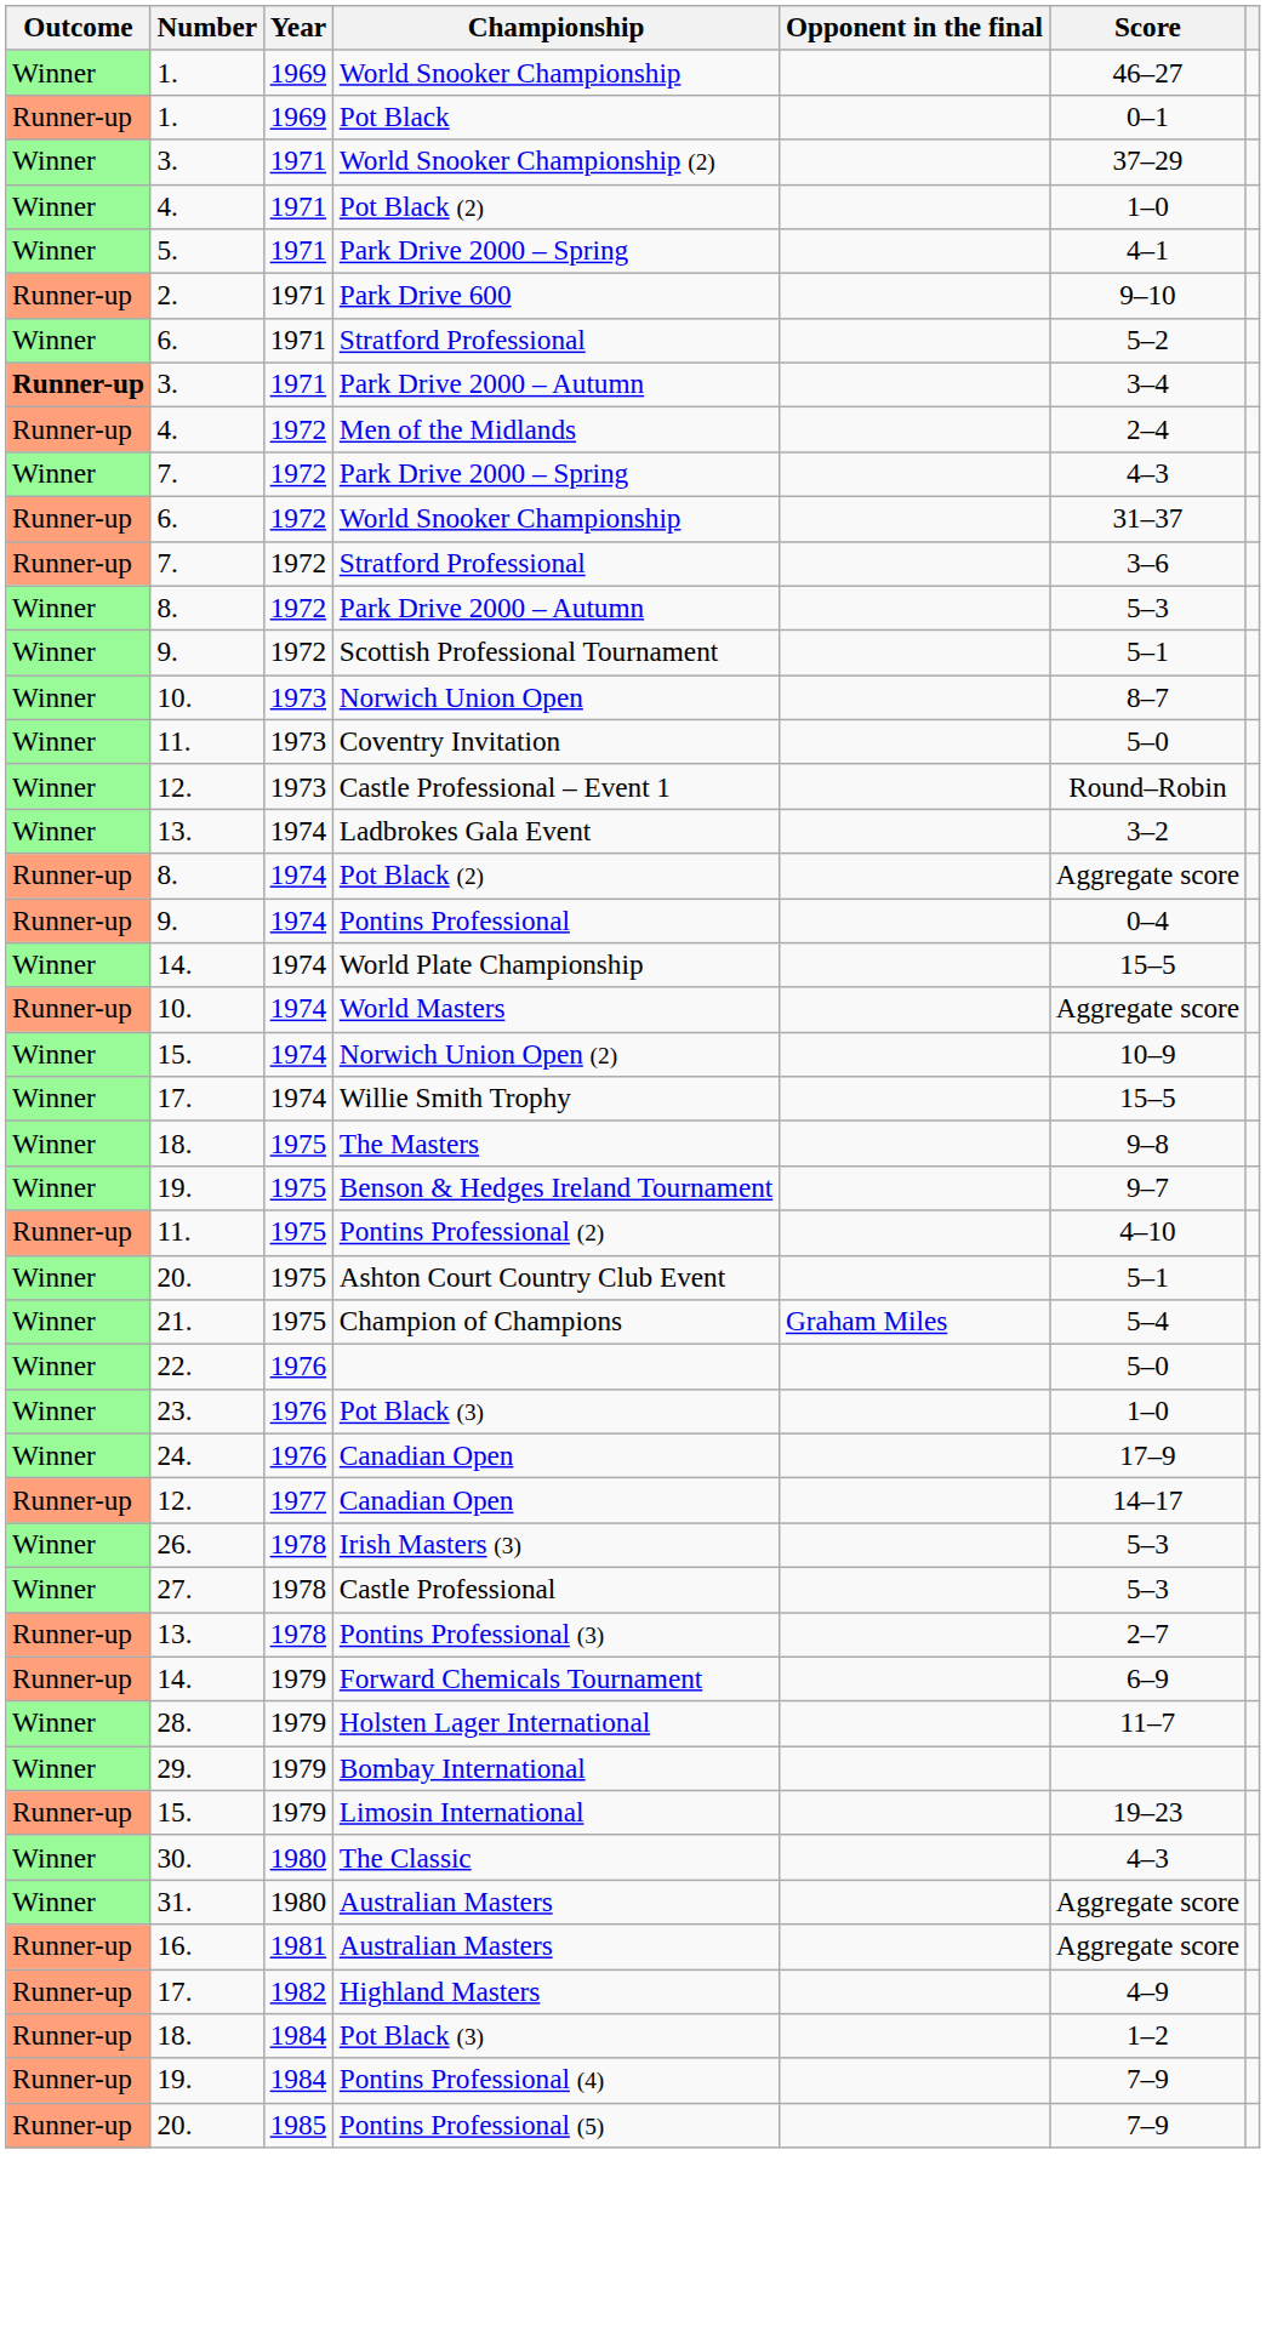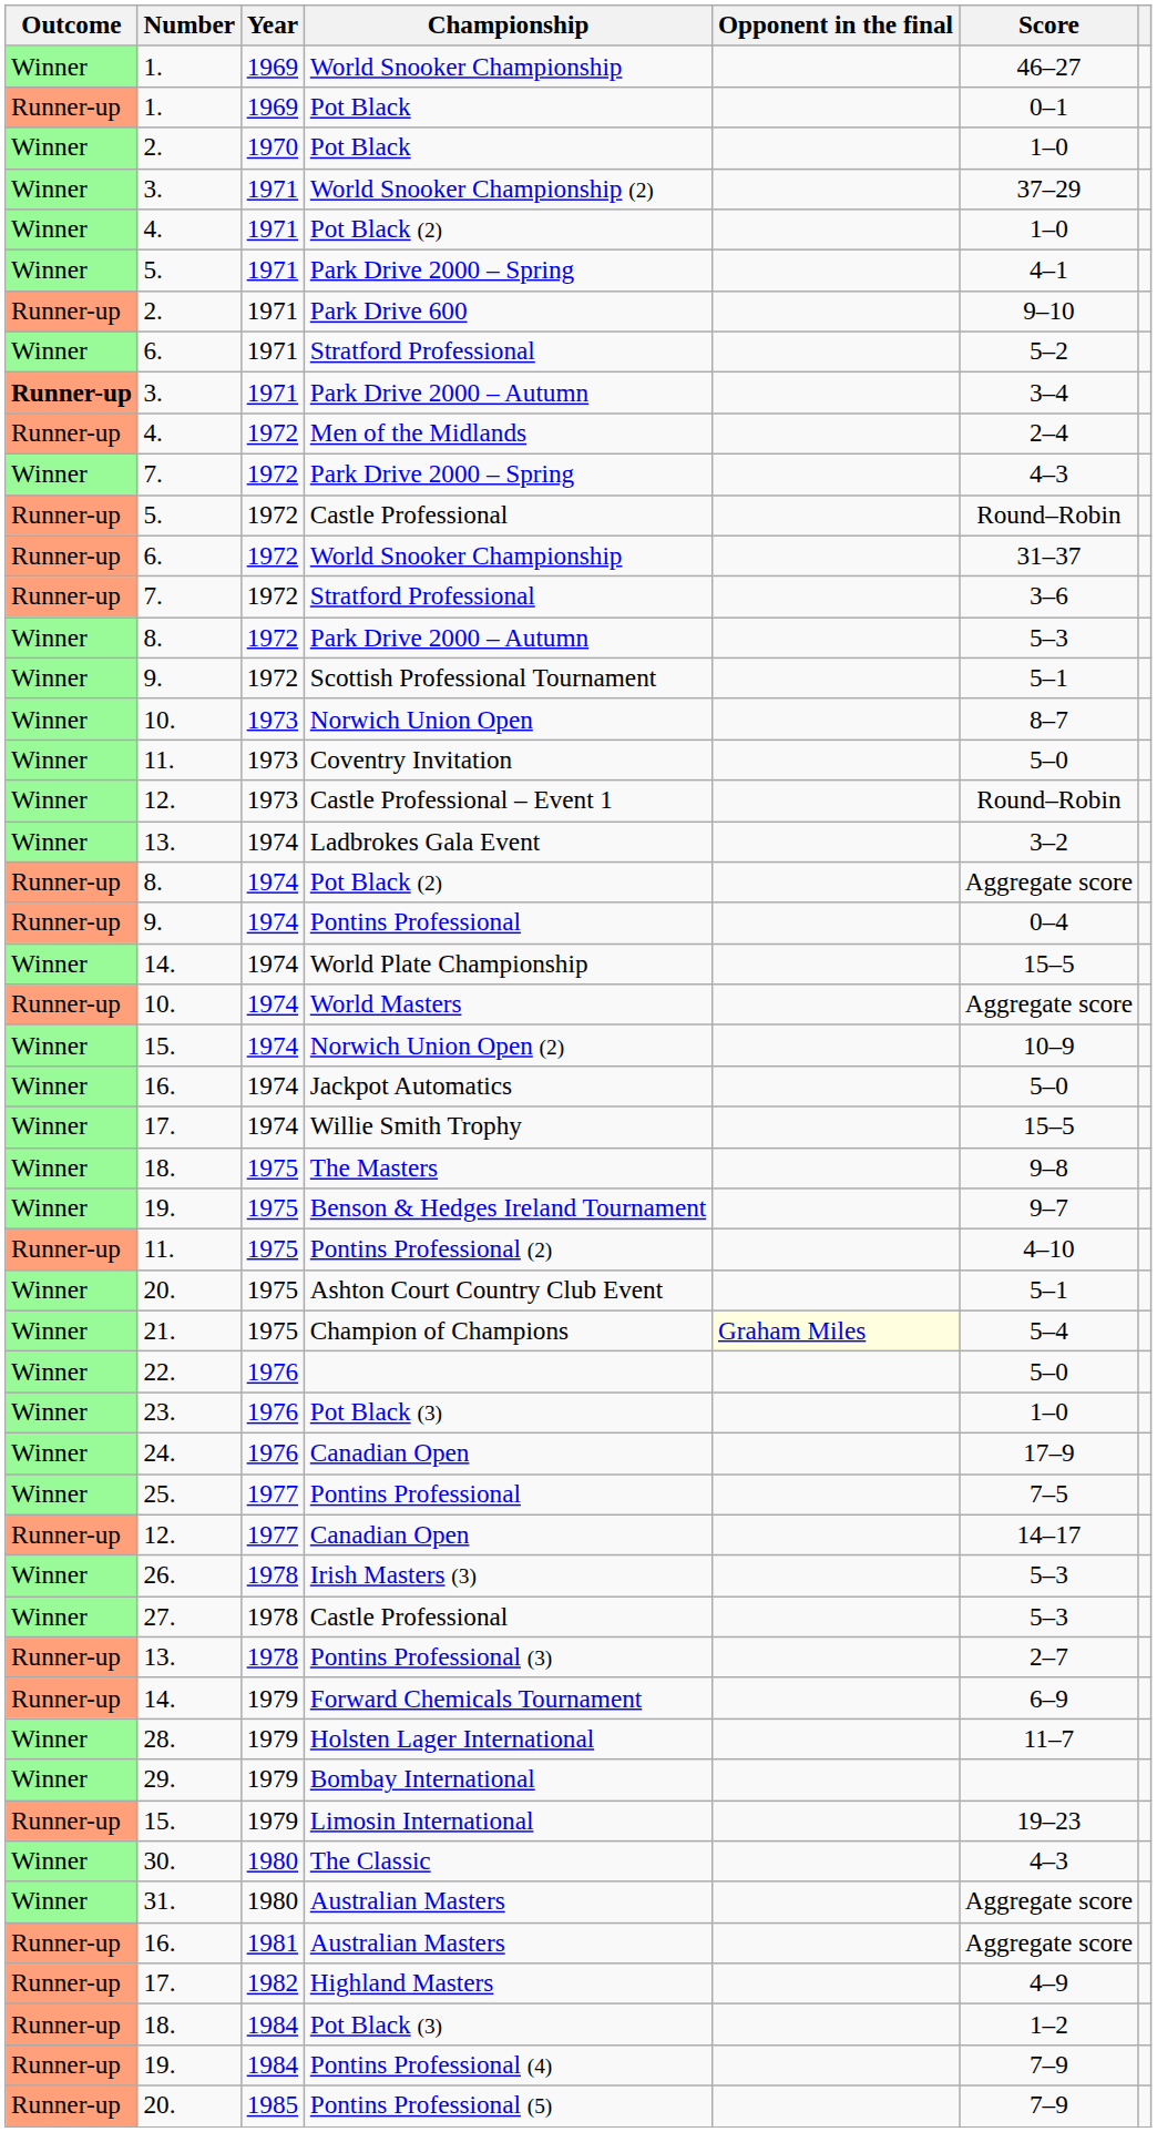+ row: Winner | 2. | 1970 | Pot Black | 1–0
+ row: Runner-up | 5. | 1972 | Castle Professional | Round–Robin
+ row: Winner | 16. | 1974 | Jackpot Automatics | 5–0
Champion of Champions | Opponent in the final: no background -> lightyellow background
+ row: Winner | 25. | 1977 | Pontins Professional | 7–5
